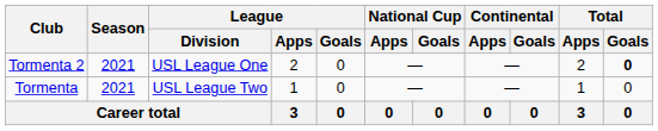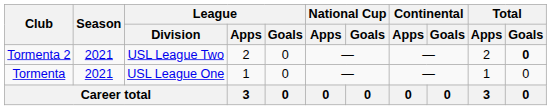Tormenta 2 | League / Division: USL League One -> USL League Two
Tormenta | League / Division: USL League Two -> USL League One
